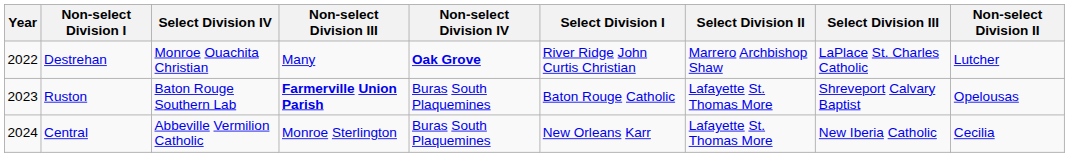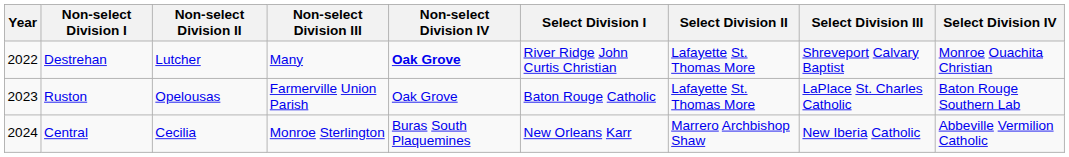columns swapped: Non-select Division II <-> Select Division IV
Destrehan | Select Division II: Marrero Archbishop Shaw -> Lafayette St. Thomas More
Destrehan | Select Division III: LaPlace St. Charles Catholic -> Shreveport Calvary Baptist
Ruston | Non-select Division III: bold -> normal
Ruston | Non-select Division IV: Buras South Plaquemines -> Oak Grove
Ruston | Select Division III: Shreveport Calvary Baptist -> LaPlace St. Charles Catholic
Central | Select Division II: Lafayette St. Thomas More -> Marrero Archbishop Shaw
